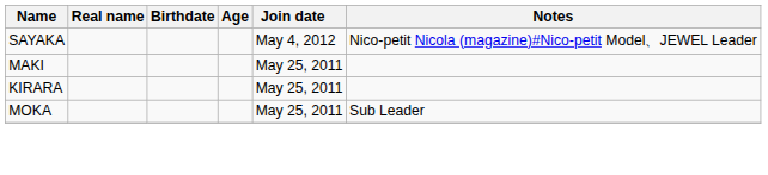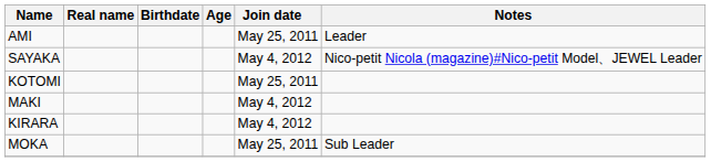+ row: AMI | May 25, 2011 | Leader
+ row: KOTOMI | May 25, 2011
MAKI | Join date: May 25, 2011 -> May 4, 2012
KIRARA | Join date: May 25, 2011 -> May 4, 2012
